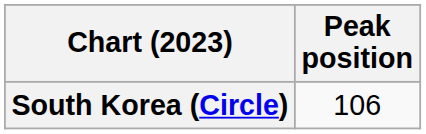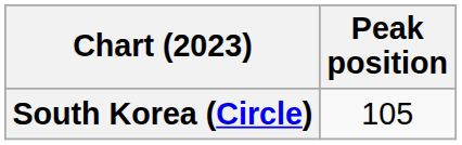South Korea (Circle) | Peak position: 106 -> 105
